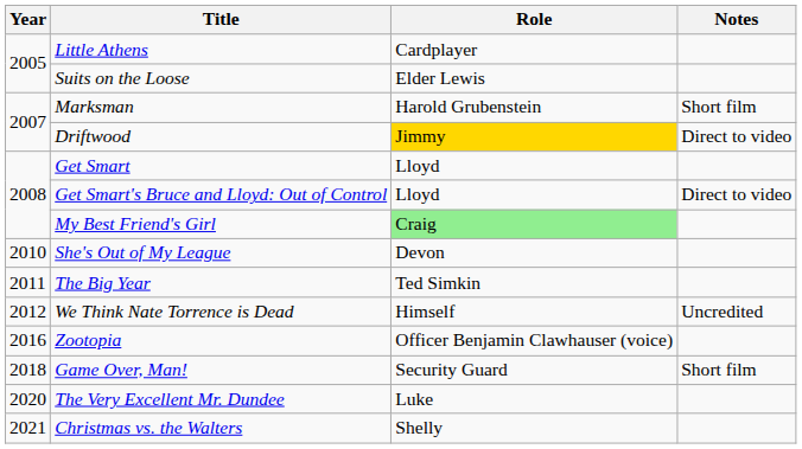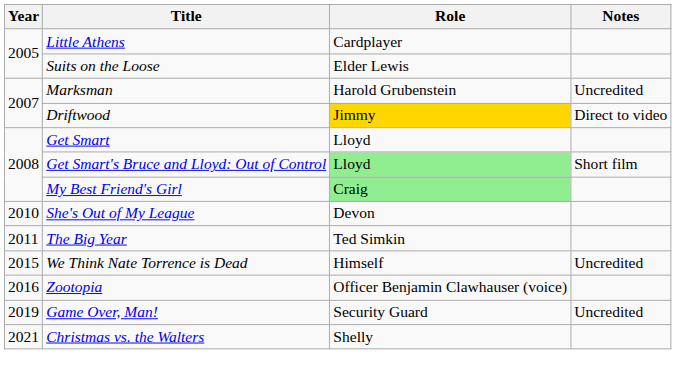Marksman | Notes: Short film -> Uncredited
Get Smart's Bruce and Lloyd: Out of Control | Role: no background -> lightgreen background
Get Smart's Bruce and Lloyd: Out of Control | Notes: Direct to video -> Short film
We Think Nate Torrence is Dead | Year: 2012 -> 2015
Game Over, Man! | Year: 2018 -> 2019
Game Over, Man! | Notes: Short film -> Uncredited
- row: 2020 | The Very Excellent Mr. Dundee | Luke
